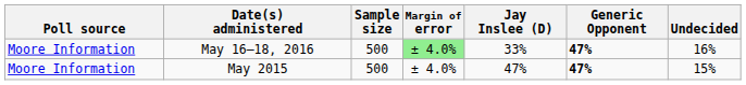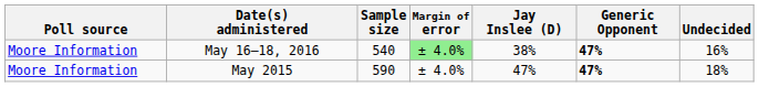May 16–18, 2016 | Sample size: 500 -> 540
May 16–18, 2016 | Jay Inslee (D): 33% -> 38%
May 2015 | Sample size: 500 -> 590
May 2015 | Undecided: 15% -> 18%
